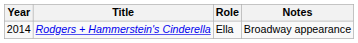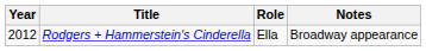Rodgers + Hammerstein's Cinderella | Year: 2014 -> 2012
